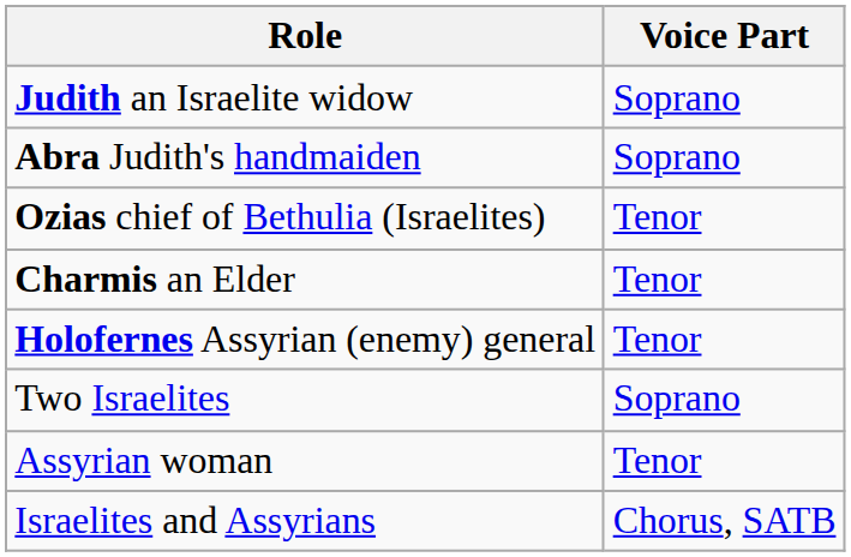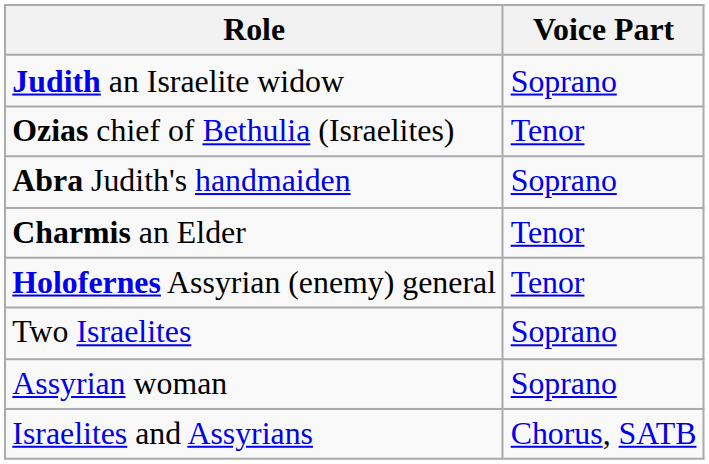rows swapped: Abra Judith's handmaiden <-> Ozias chief of Bethulia (Israelites)
Assyrian woman | Voice Part: Tenor -> Soprano
